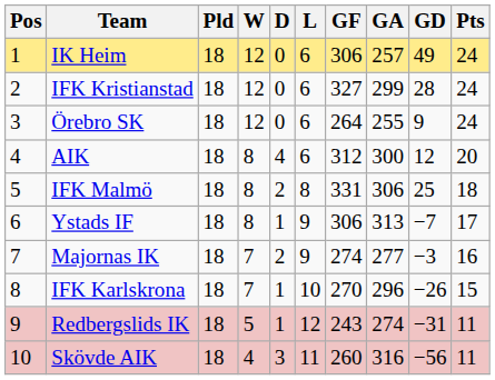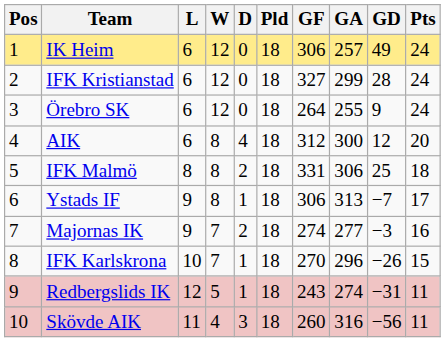columns swapped: Pld <-> L
